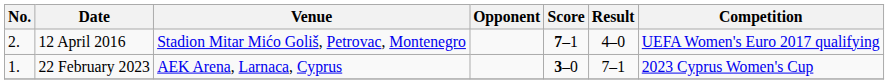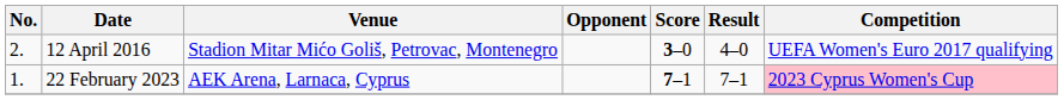12 April 2016 | Score: 7–1 -> 3–0
22 February 2023 | Score: 3–0 -> 7–1
22 February 2023 | Competition: no background -> pink background
